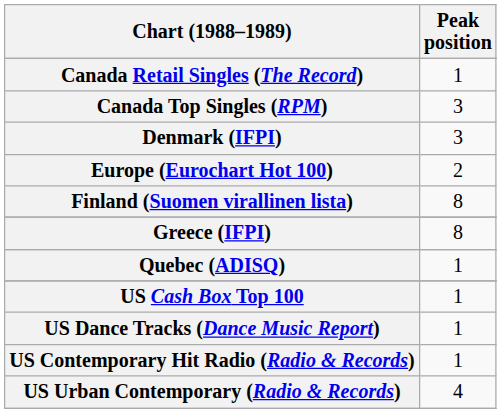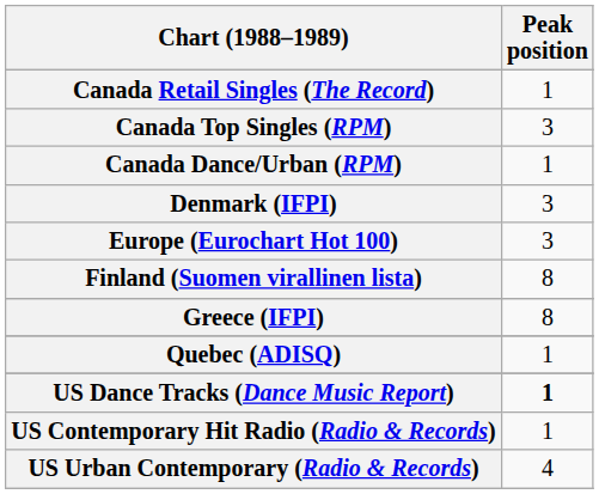+ row: Canada Dance/Urban (RPM) | 1
Europe (Eurochart Hot 100) | Peak position: 2 -> 3
- row: US Cash Box Top 100 | 1
US Dance Tracks (Dance Music Report) | Peak position: normal -> bold
